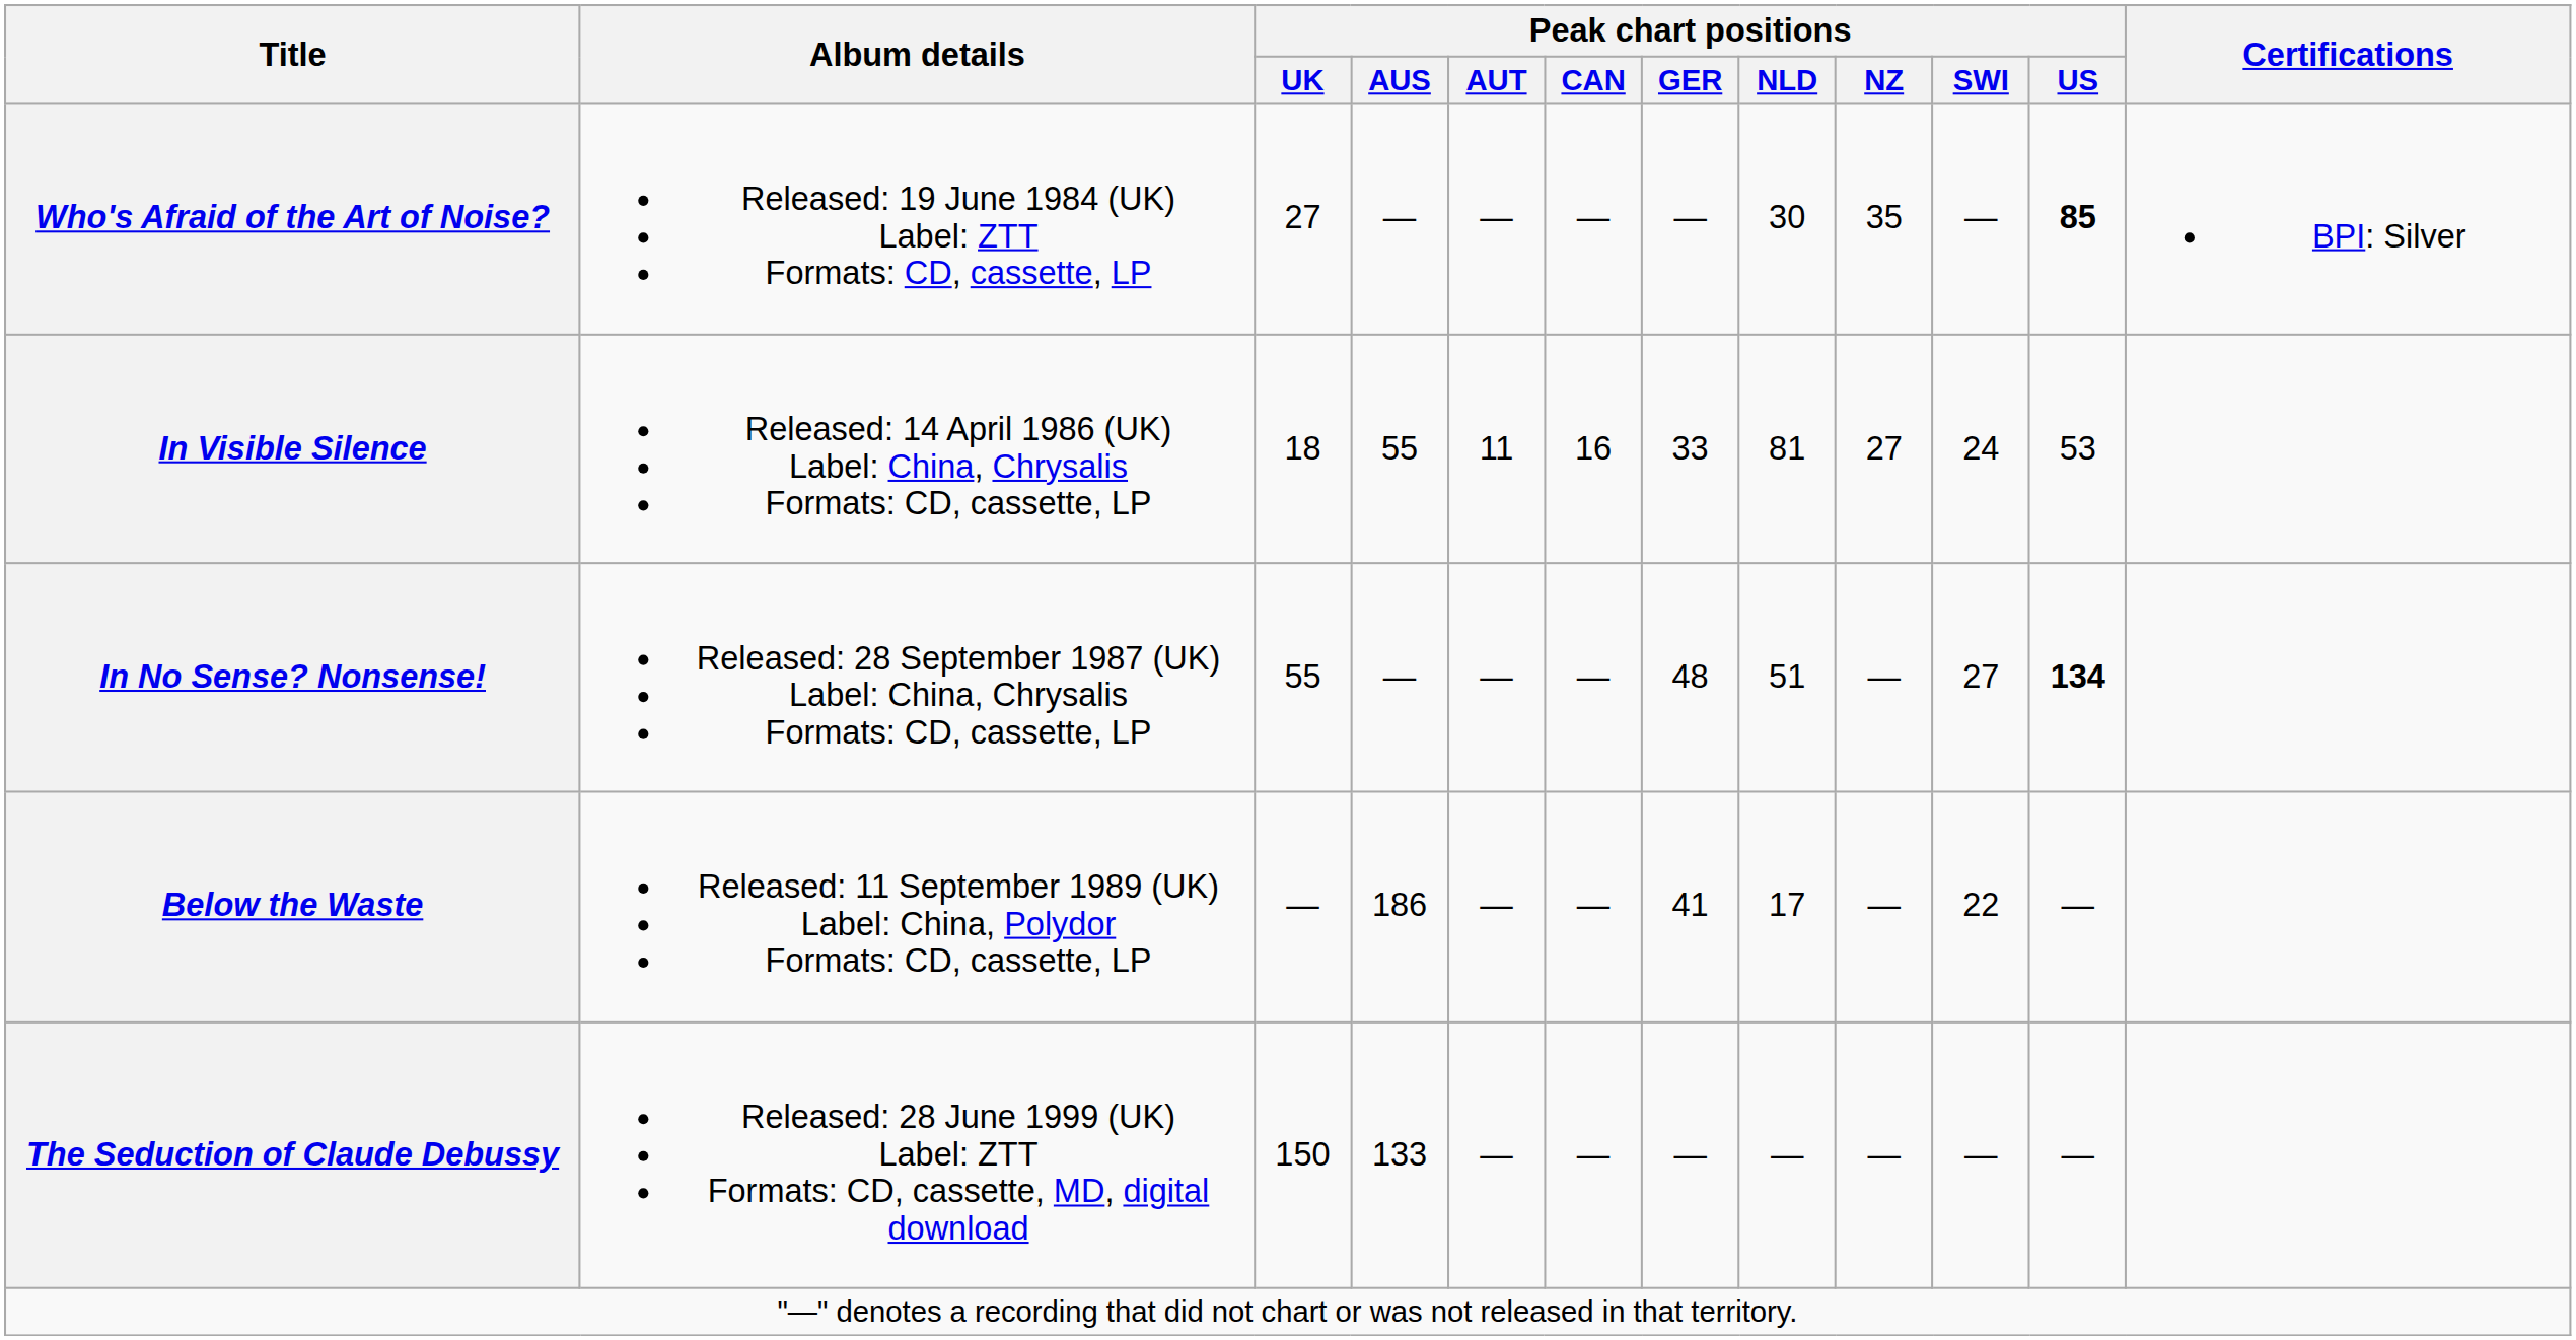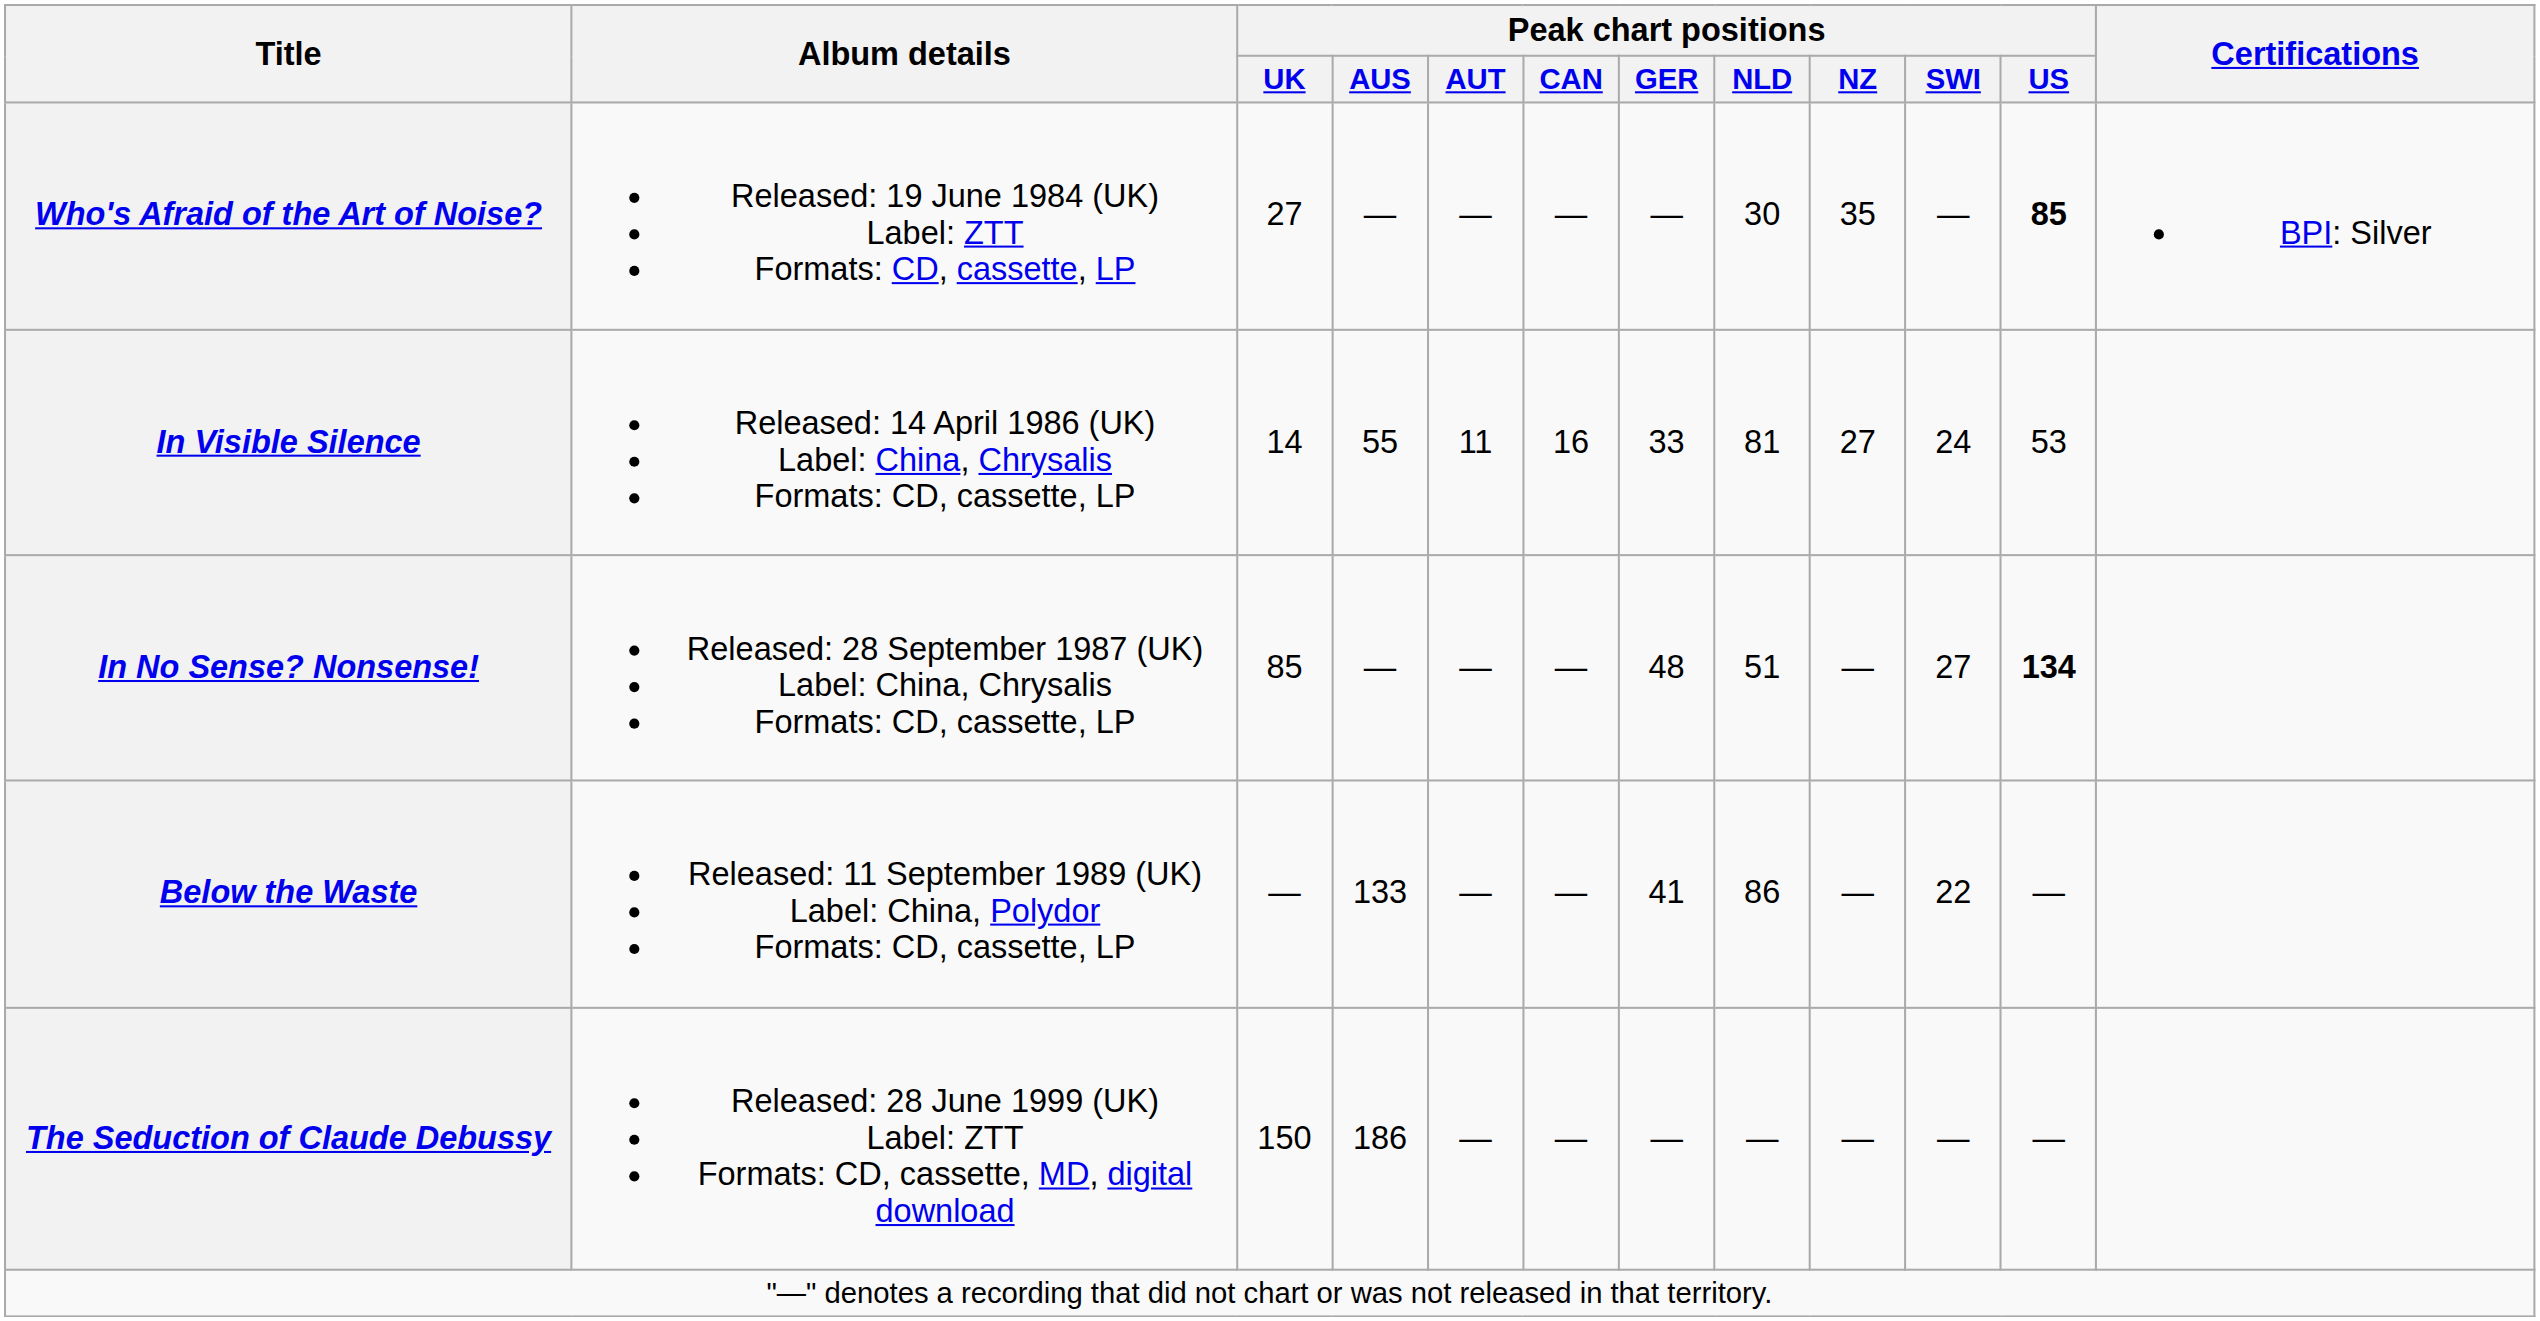In Visible Silence | Peak chart positions / UK: 18 -> 14
In No Sense? Nonsense! | Peak chart positions / UK: 55 -> 85
Below the Waste | Peak chart positions / AUS: 186 -> 133
Below the Waste | Peak chart positions / NLD: 17 -> 86
The Seduction of Claude Debussy | Peak chart positions / AUS: 133 -> 186
